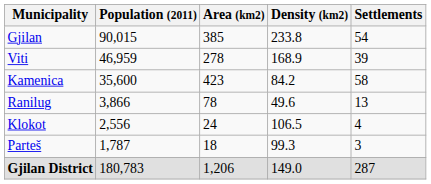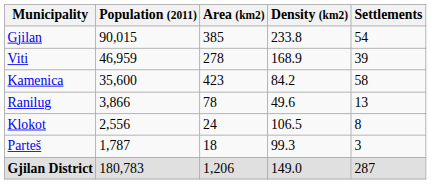Klokot | Settlements: 4 -> 8
